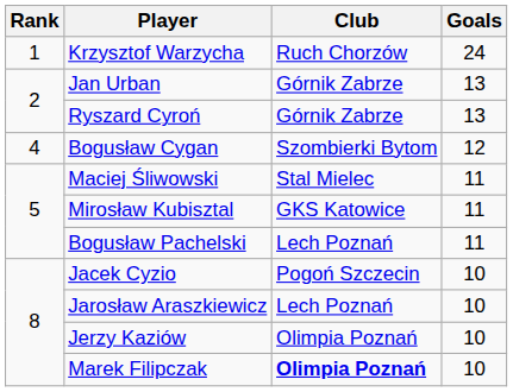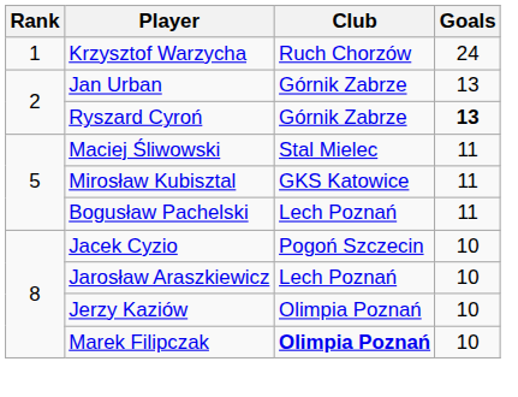Ryszard Cyroń | Goals: normal -> bold
- row: 4 | Bogusław Cygan | Szombierki Bytom | 12
